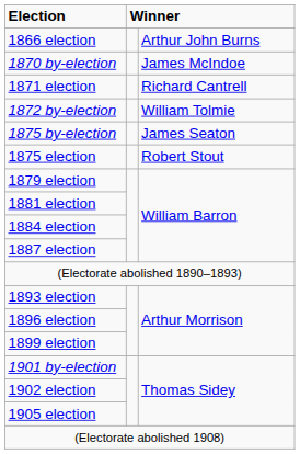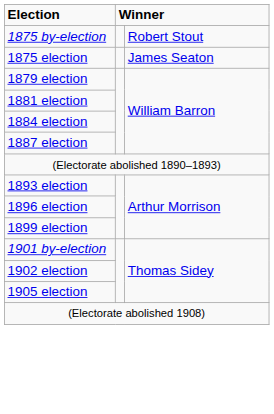- row: 1866 election | Arthur John Burns
- row: 1870 by-election | James McIndoe
- row: 1871 election | Richard Cantrell
- row: 1872 by-election | William Tolmie
1875 by-election | column 3: James Seaton -> Robert Stout
1875 election | column 3: Robert Stout -> James Seaton
